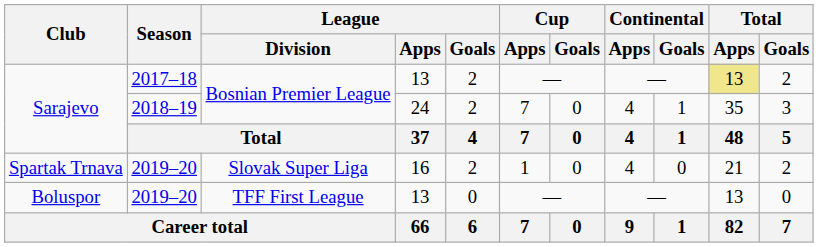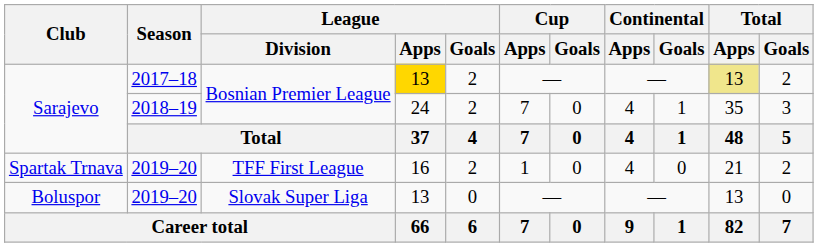Sarajevo / 2017–18 | League / Apps: no background -> gold background
Spartak Trnava | League / Division: Slovak Super Liga -> TFF First League
Boluspor | League / Division: TFF First League -> Slovak Super Liga
